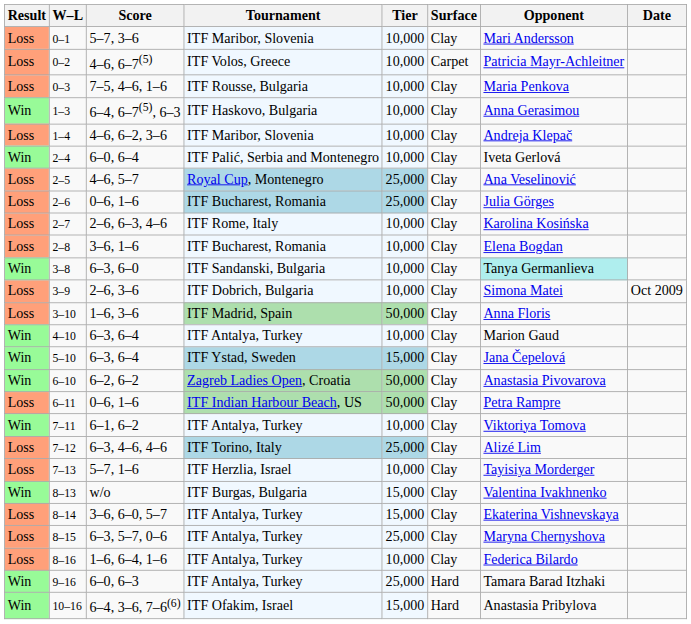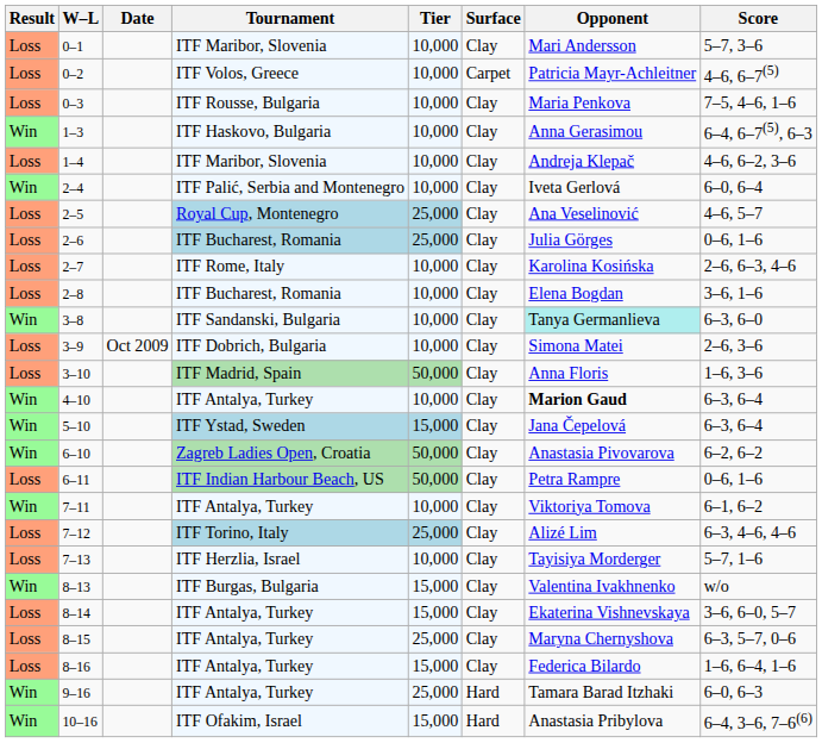columns swapped: Date <-> Score
4–10 | Opponent: normal -> bold
8–16 | Tier: 10,000 -> 15,000
